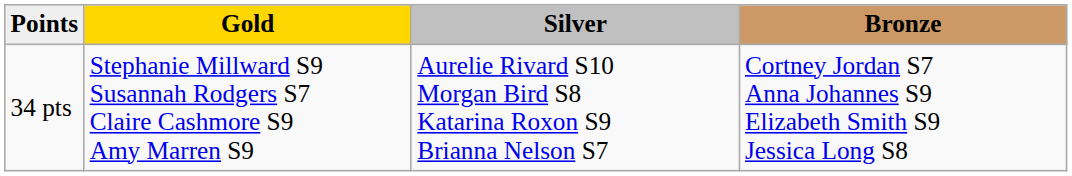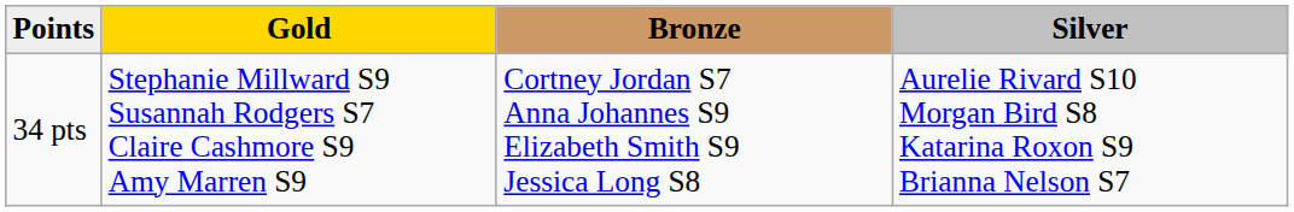columns swapped: Silver <-> Bronze
